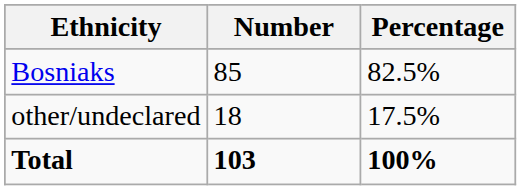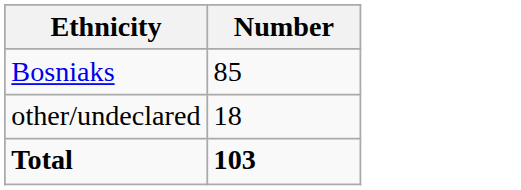- column: Percentage | 82.5% | 17.5% | 100%
